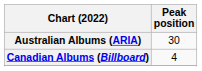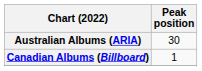Canadian Albums (Billboard) | Peak position: 4 -> 1
